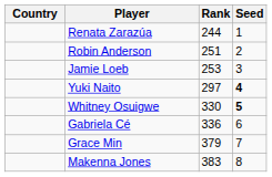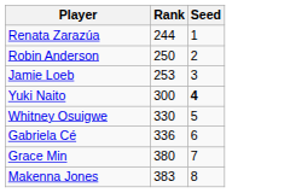- column: Country
Robin Anderson | Rank: 251 -> 250
Yuki Naito | Rank: 297 -> 300
Whitney Osuigwe | Seed: bold -> normal
Grace Min | Rank: 379 -> 380
